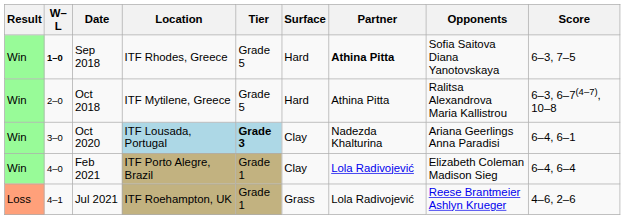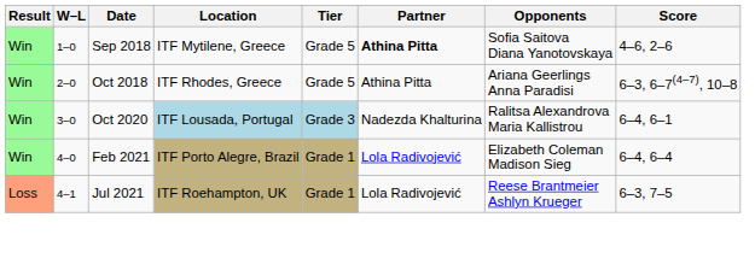- column: Surface | Hard | Hard | Clay | Clay | Grass
Sep 2018 | W–L: bold -> normal
Sep 2018 | Location: ITF Rhodes, Greece -> ITF Mytilene, Greece
Sep 2018 | Score: 6–3, 7–5 -> 4–6, 2–6
Oct 2018 | Location: ITF Mytilene, Greece -> ITF Rhodes, Greece
Oct 2018 | Opponents: Ralitsa Alexandrova Maria Kallistrou -> Ariana Geerlings Anna Paradisi
Oct 2020 | Tier: bold -> normal
Oct 2020 | Opponents: Ariana Geerlings Anna Paradisi -> Ralitsa Alexandrova Maria Kallistrou
Jul 2021 | Score: 4–6, 2–6 -> 6–3, 7–5
